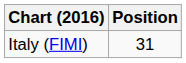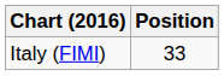Italy (FIMI) | Position: 31 -> 33
